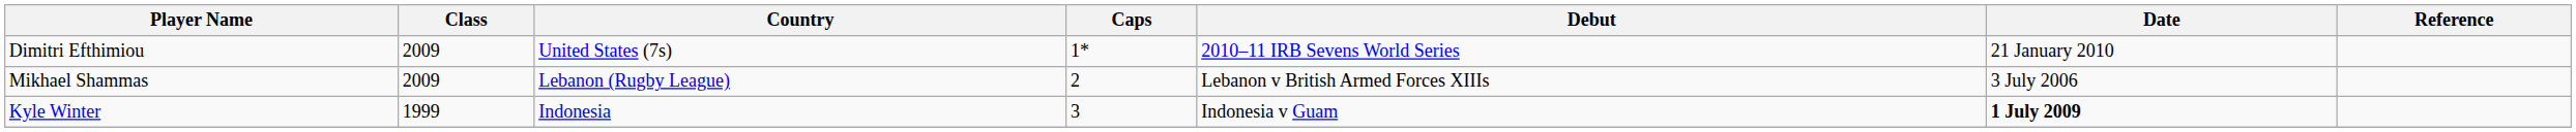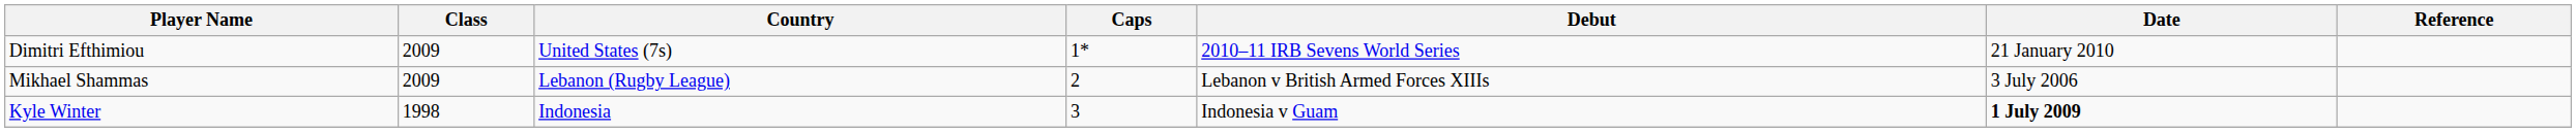Kyle Winter | Class: 1999 -> 1998
